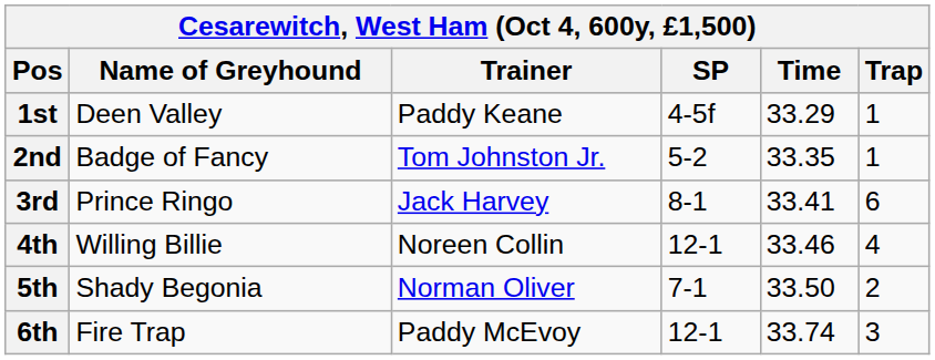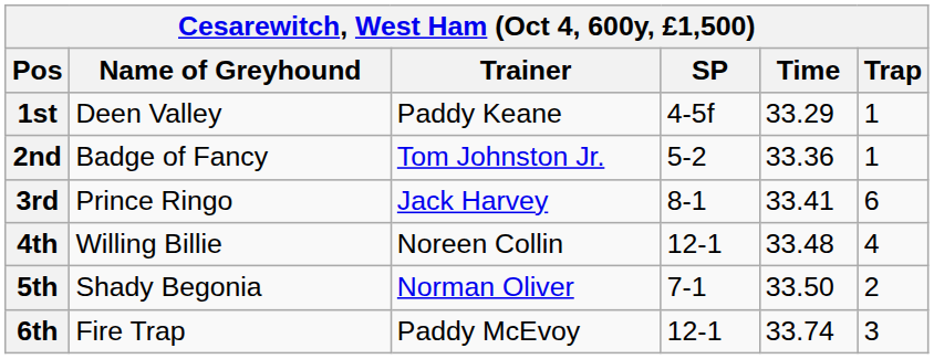2nd | Time: 33.35 -> 33.36
4th | Time: 33.46 -> 33.48
